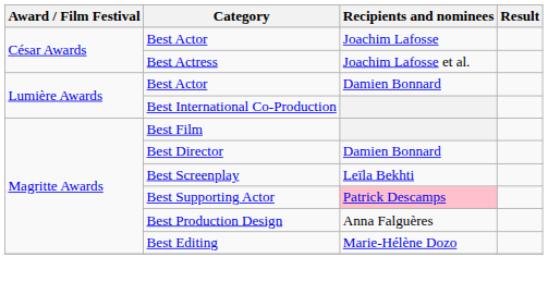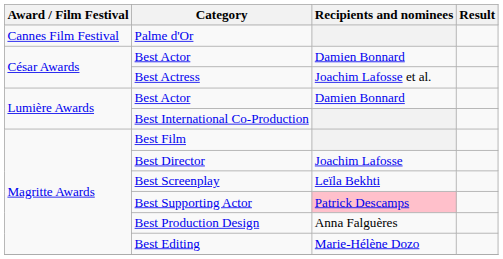+ row: Cannes Film Festival | Palme d'Or
César Awards / Best Actor | Recipients and nominees: Joachim Lafosse -> Damien Bonnard
Best Director | Recipients and nominees: Damien Bonnard -> Joachim Lafosse
